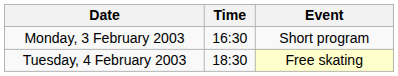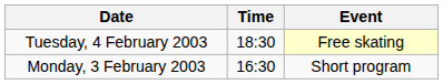rows swapped: Monday, 3 February 2003 <-> Tuesday, 4 February 2003
